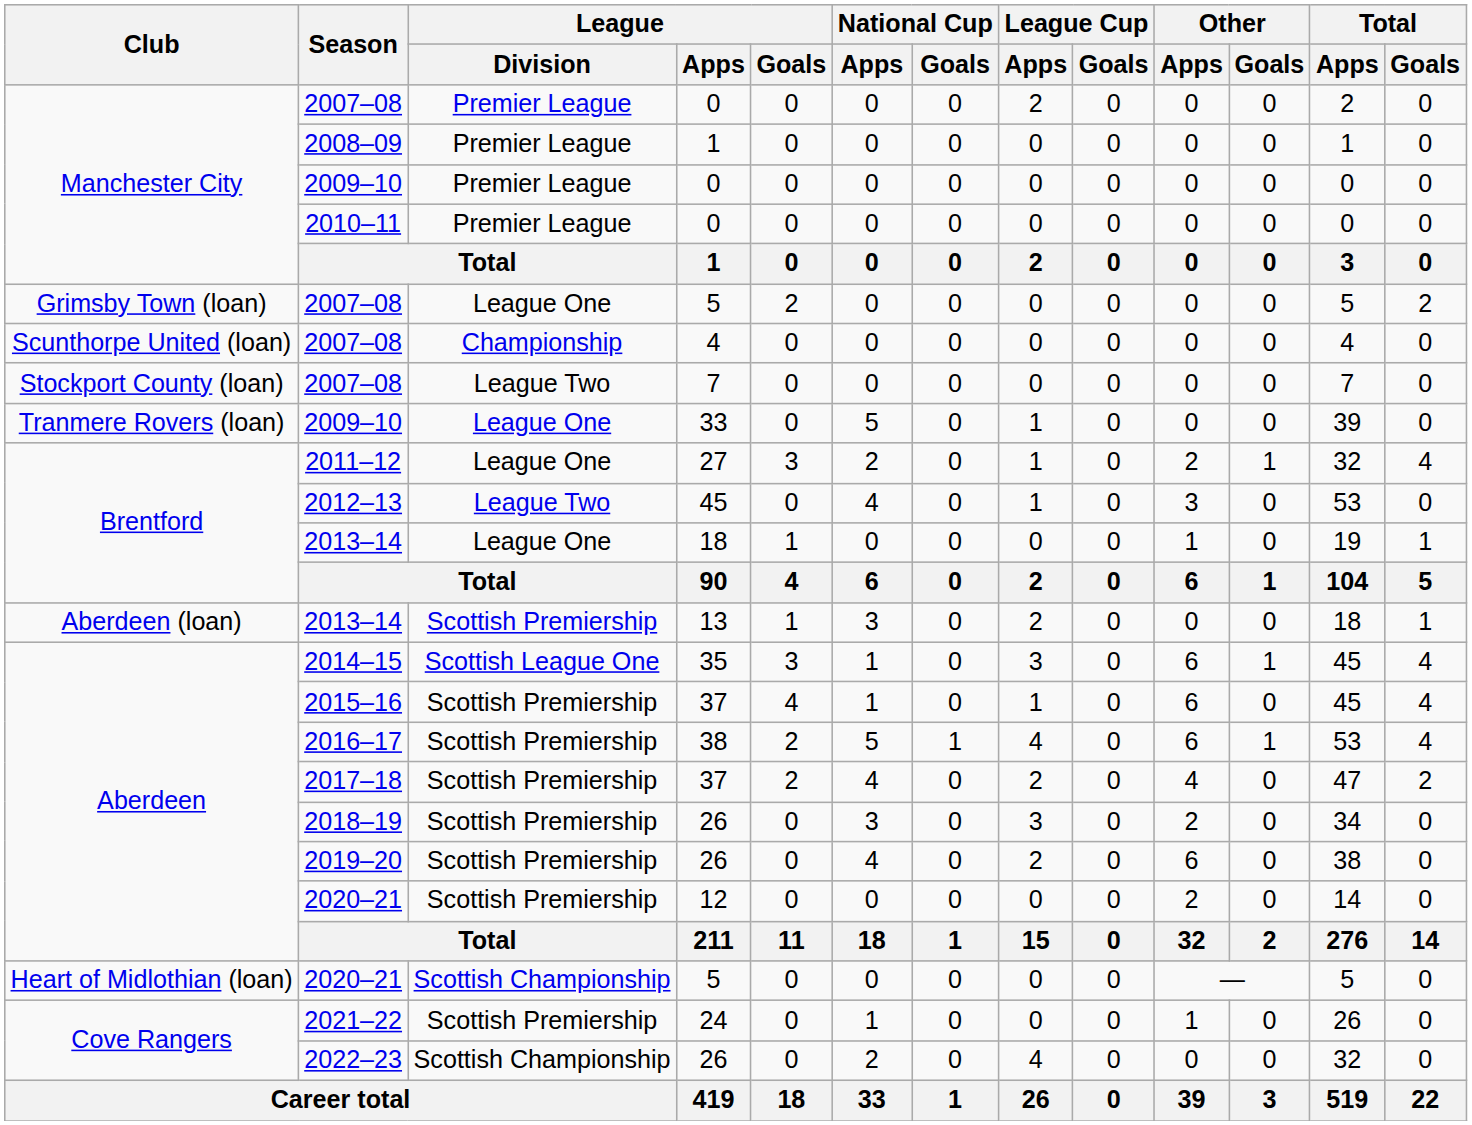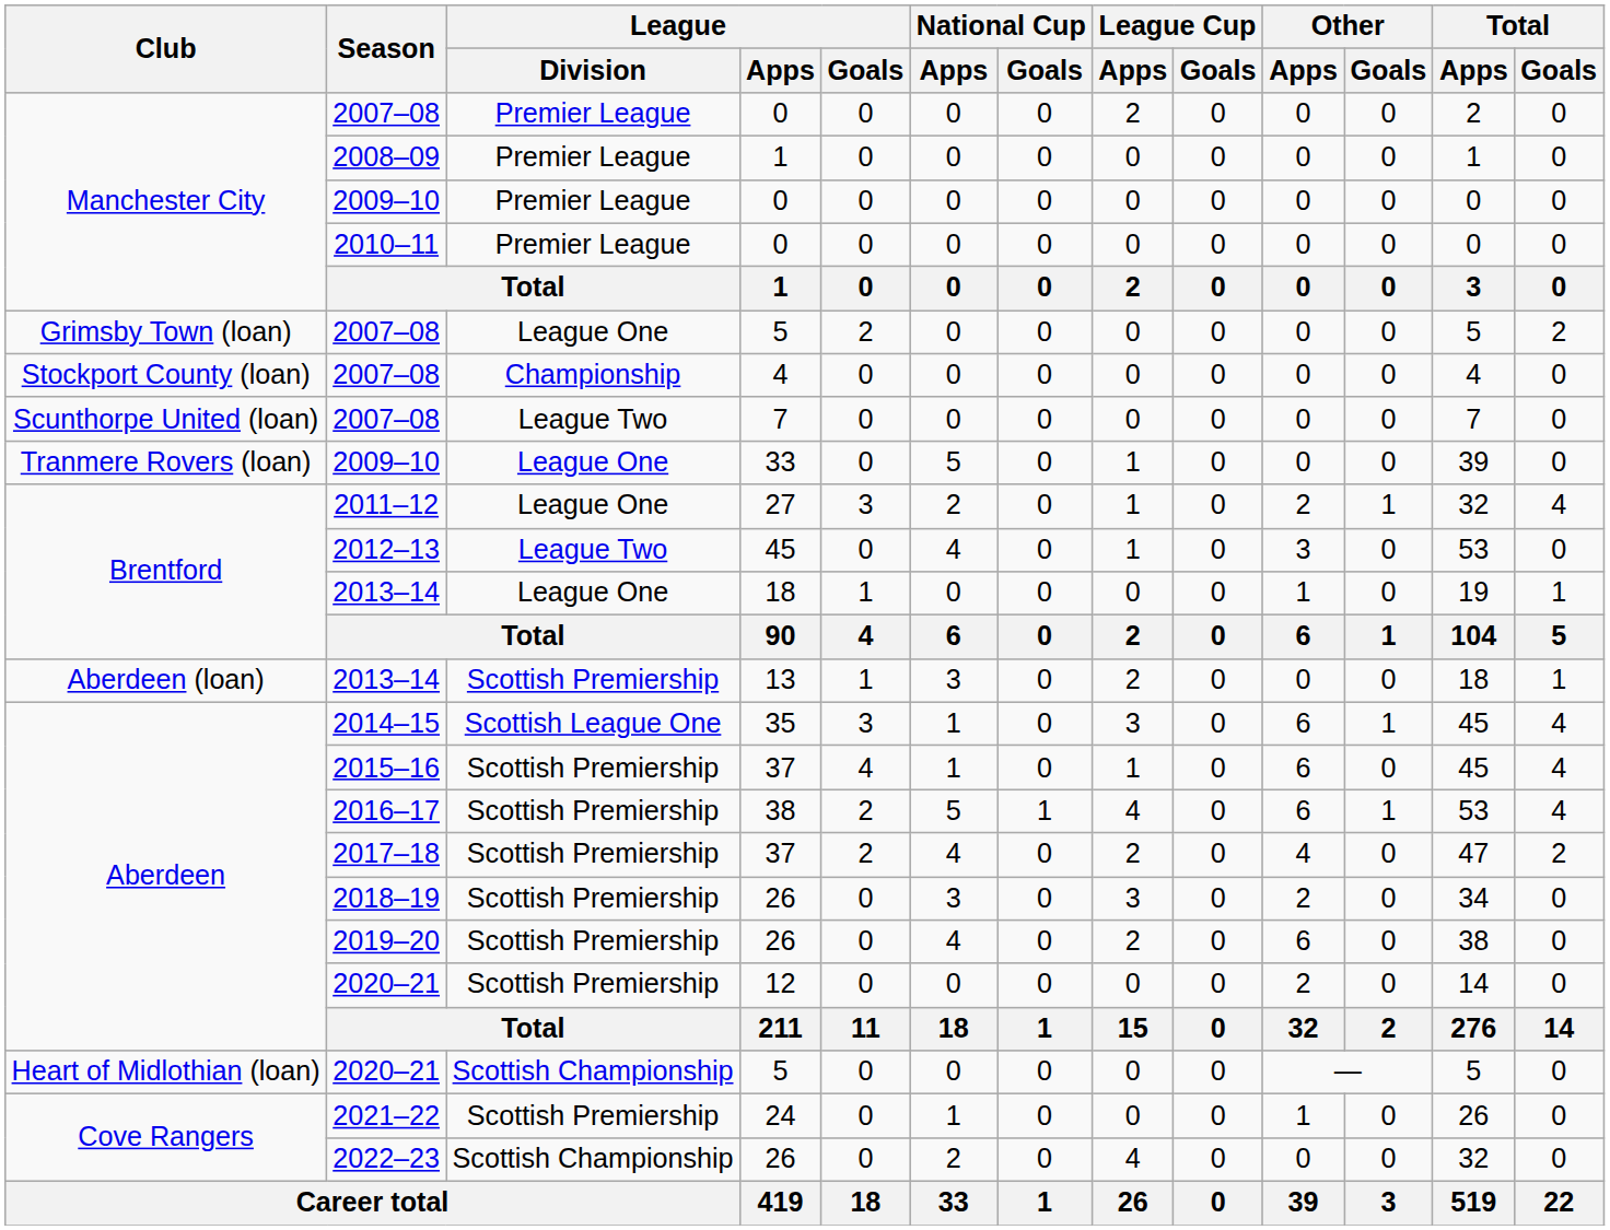2007–08 / 4 | Club: Scunthorpe United (loan) -> Stockport County (loan)
2007–08 / 7 | Club: Stockport County (loan) -> Scunthorpe United (loan)
